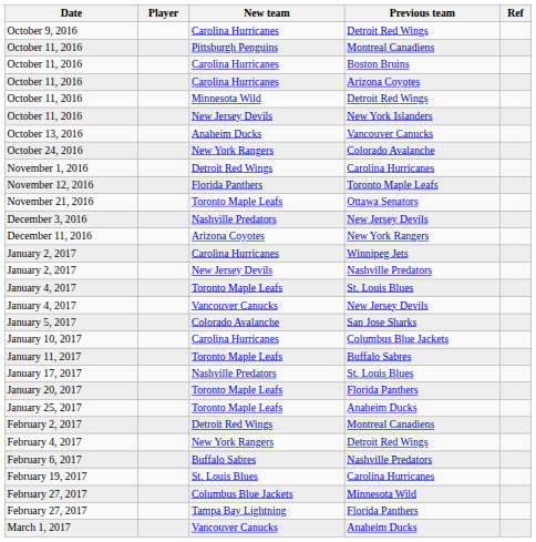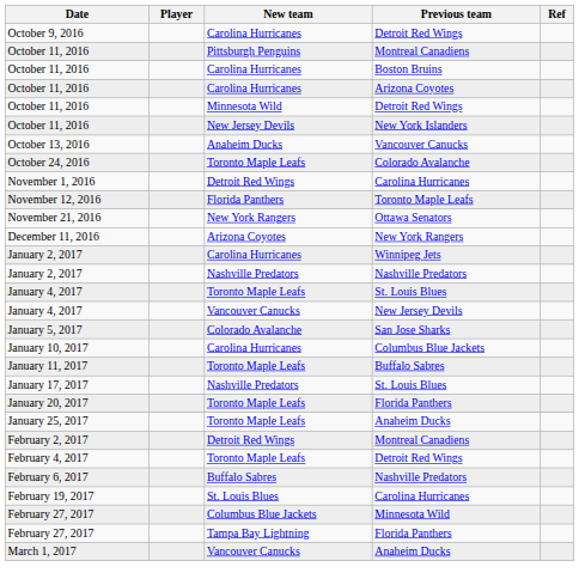October 24, 2016 | New team: New York Rangers -> Toronto Maple Leafs
November 21, 2016 | New team: Toronto Maple Leafs -> New York Rangers
- row: December 3, 2016 | Nashville Predators | New Jersey Devils
January 2, 2017 / Nashville Predators | New team: New Jersey Devils -> Nashville Predators
February 4, 2017 | New team: New York Rangers -> Toronto Maple Leafs
